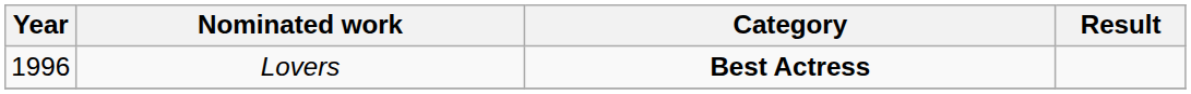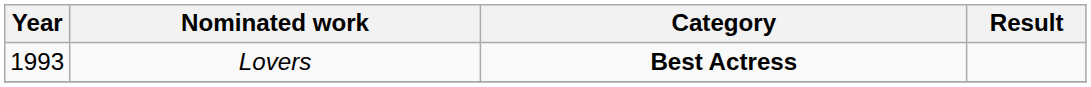Lovers | Year: 1996 -> 1993
